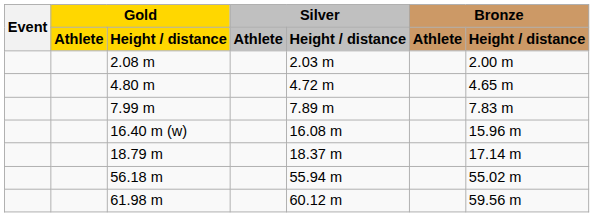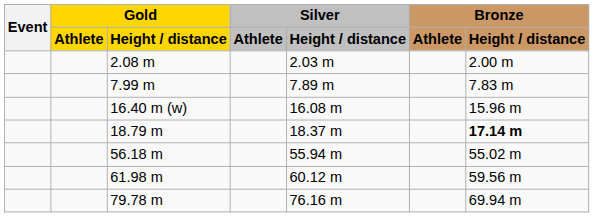- row: 4.80 m | 4.72 m | 4.65 m
18.79 m | Bronze / Height / distance: normal -> bold
+ row: 79.78 m | 76.16 m | 69.94 m
